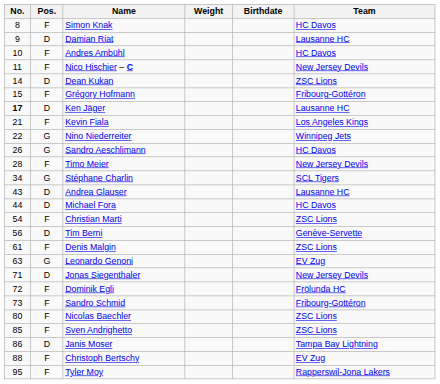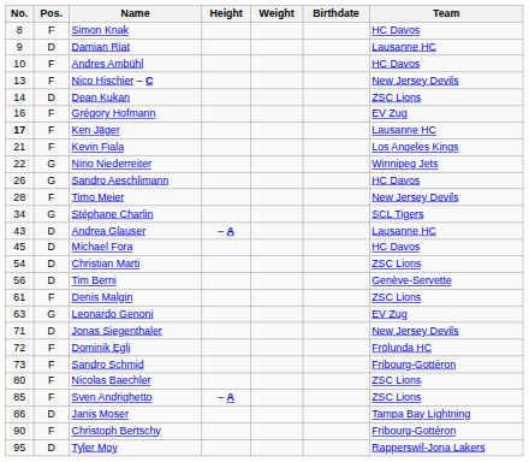+ column: Height | – A | – A
Nico Hischier – C | No.: 11 -> 13
Grégory Hofmann | No.: 15 -> 16
Grégory Hofmann | Team: Fribourg-Gottéron -> EV Zug
Ken Jäger | Pos.: D -> F
Michael Fora | No.: 44 -> 45
Christian Marti | Pos.: F -> D
Christoph Bertschy | No.: 88 -> 90
Christoph Bertschy | Team: EV Zug -> Fribourg-Gottéron
Tyler Moy | Pos.: F -> D
